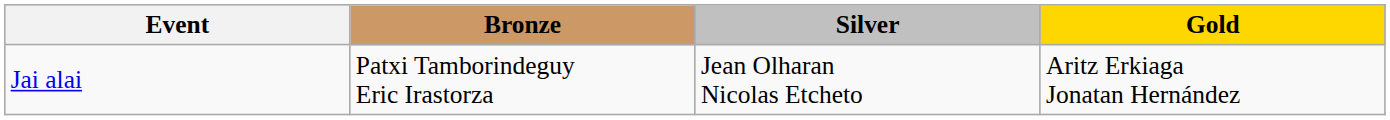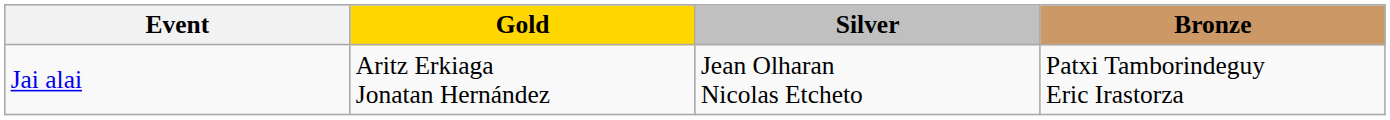columns swapped: Gold <-> Bronze
